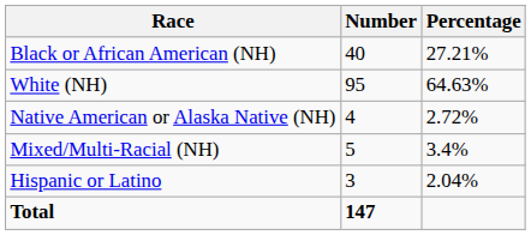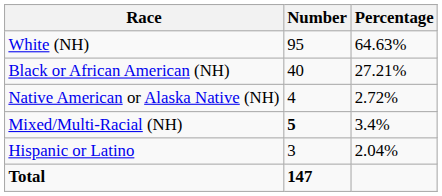rows swapped: White (NH) <-> Black or African American (NH)
Mixed/Multi-Racial (NH) | Number: normal -> bold
